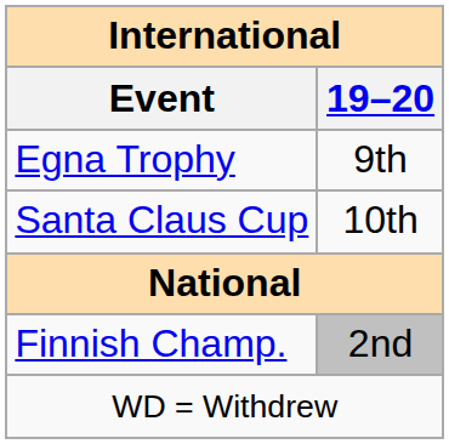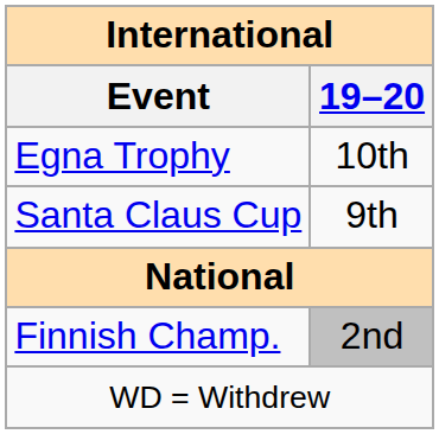Egna Trophy | 19–20: 9th -> 10th
Santa Claus Cup | 19–20: 10th -> 9th
